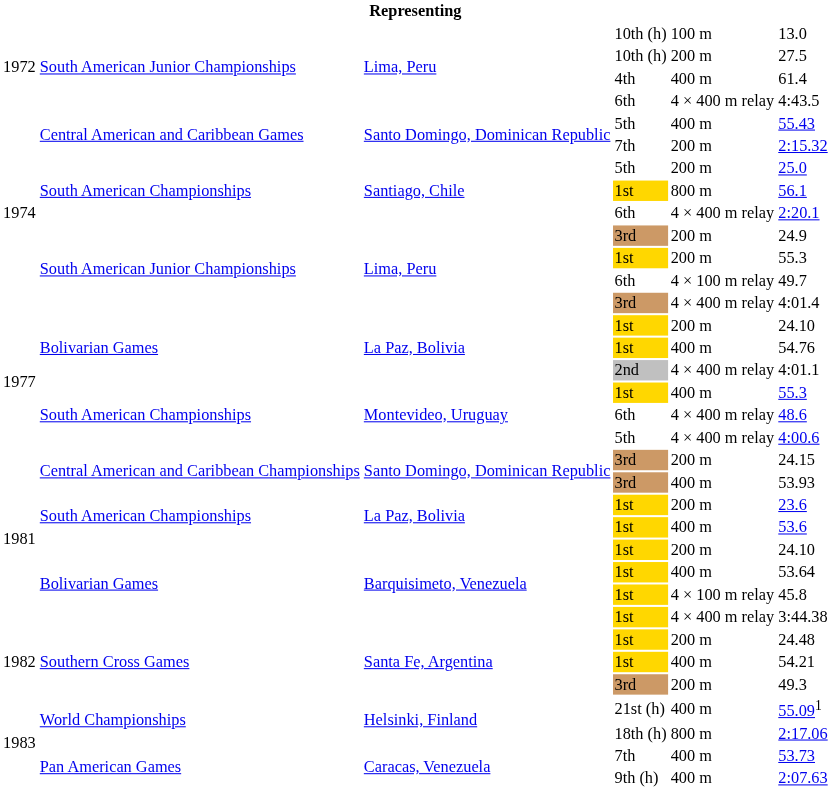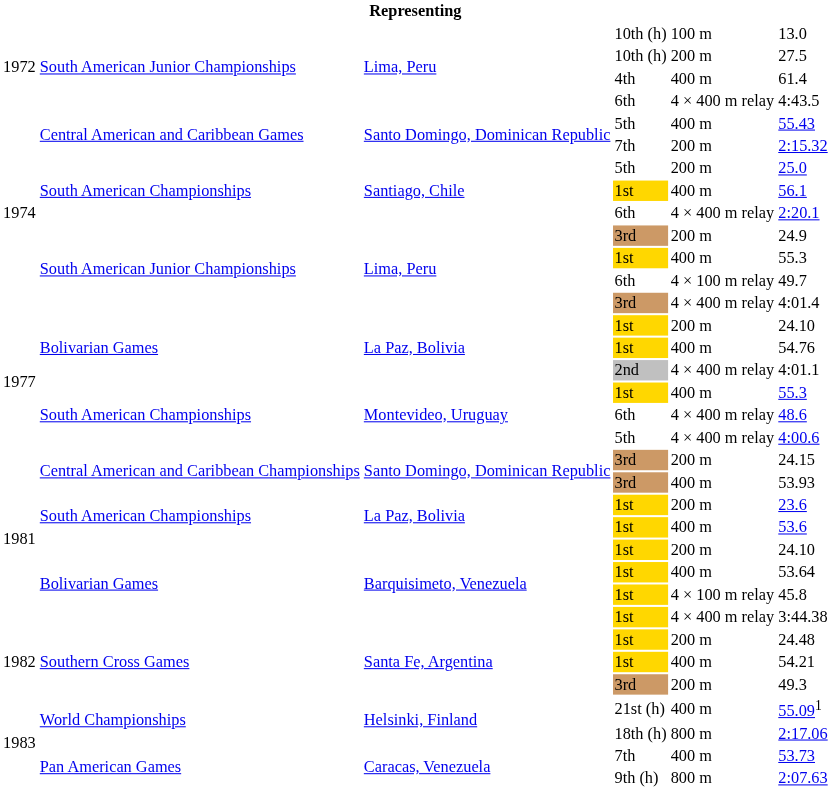Santiago, Chile / 1st | column 5: 800 m -> 400 m
Lima, Peru / 1st | column 5: 200 m -> 400 m
9th (h) | column 5: 400 m -> 800 m
